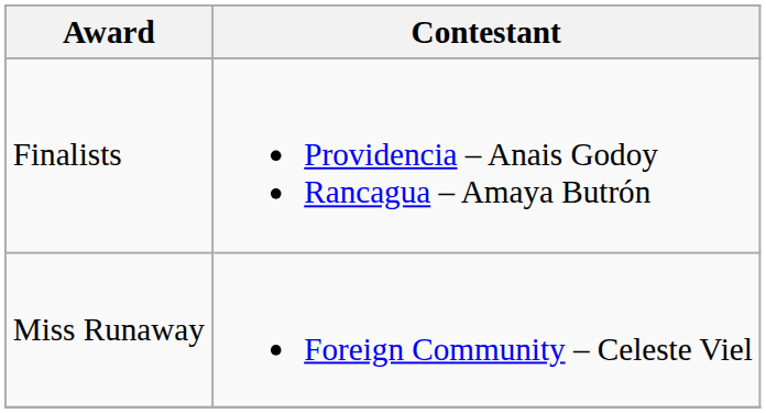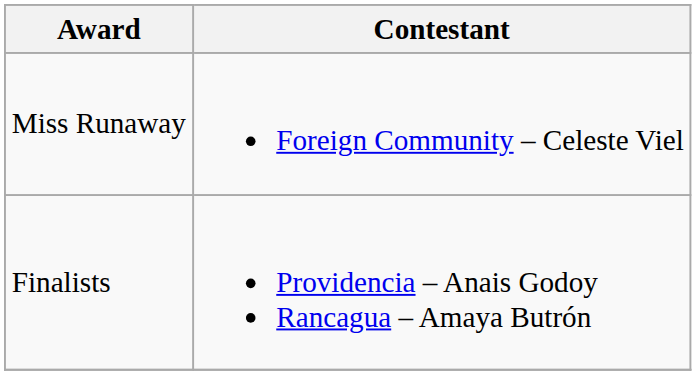rows swapped: Miss Runaway <-> Finalists
